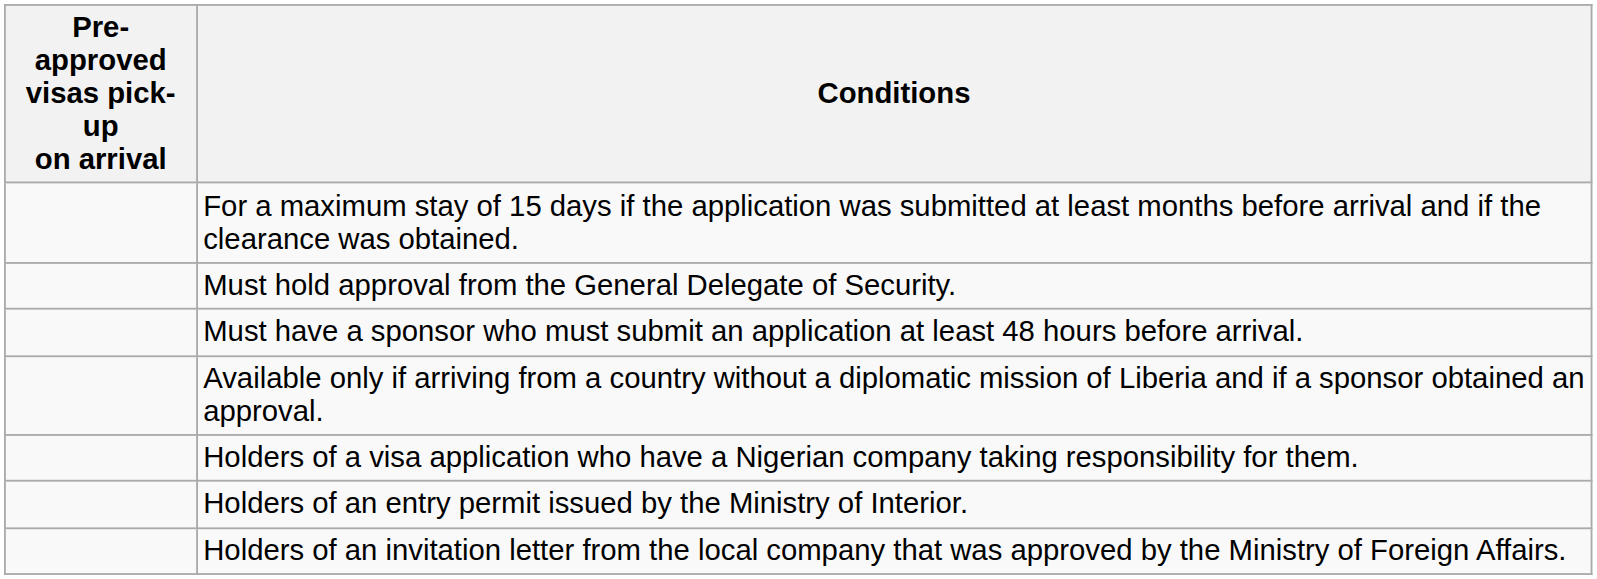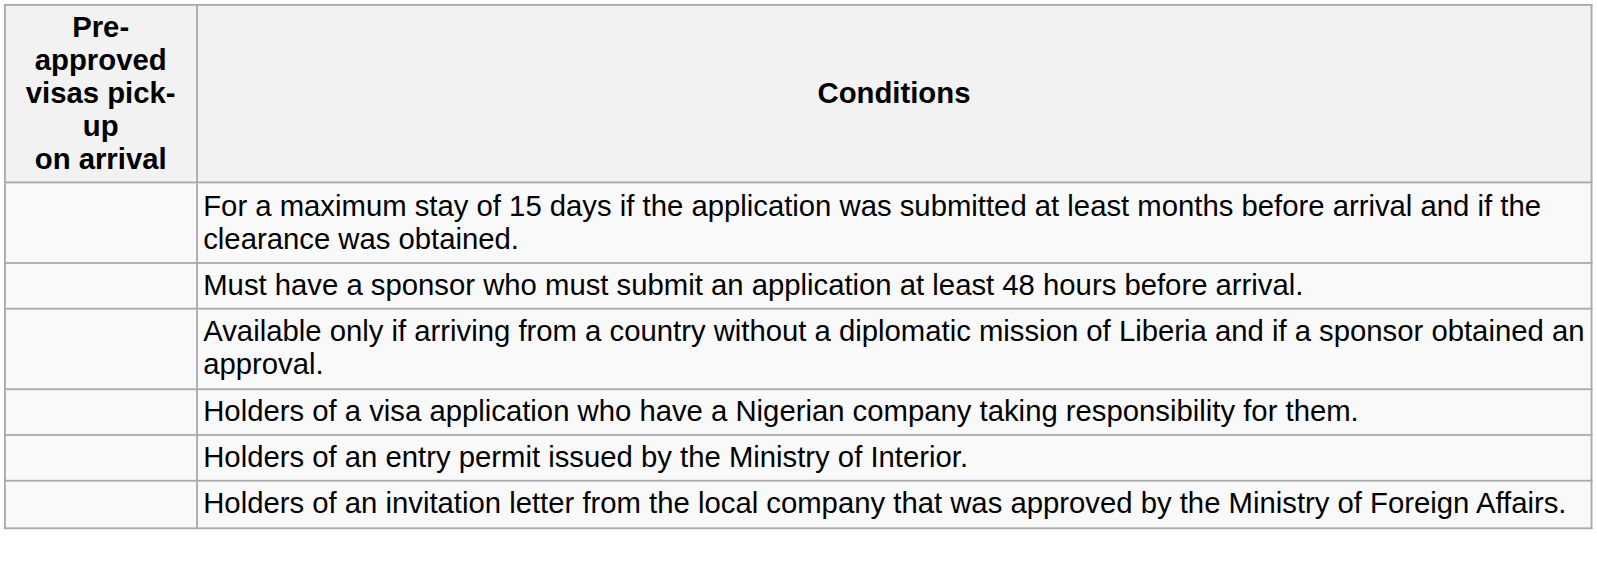- row: Must hold approval from the General Delegate of Security.
